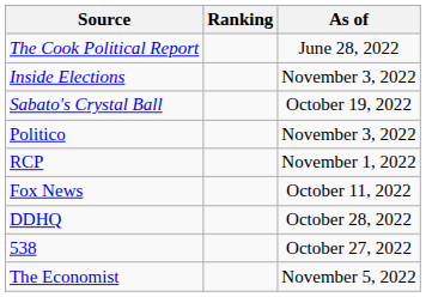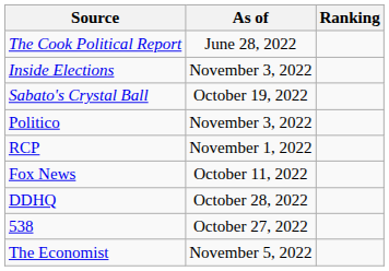columns swapped: Ranking <-> As of
